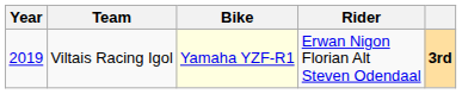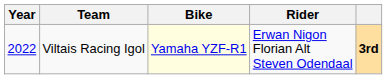Viltais Racing Igol | Year: 2019 -> 2022
